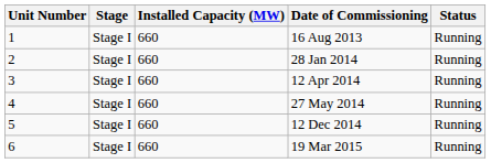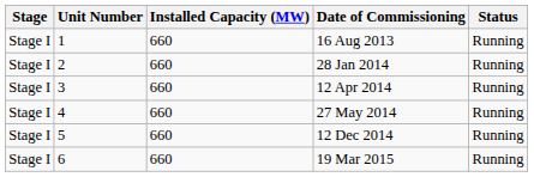columns swapped: Stage <-> Unit Number
